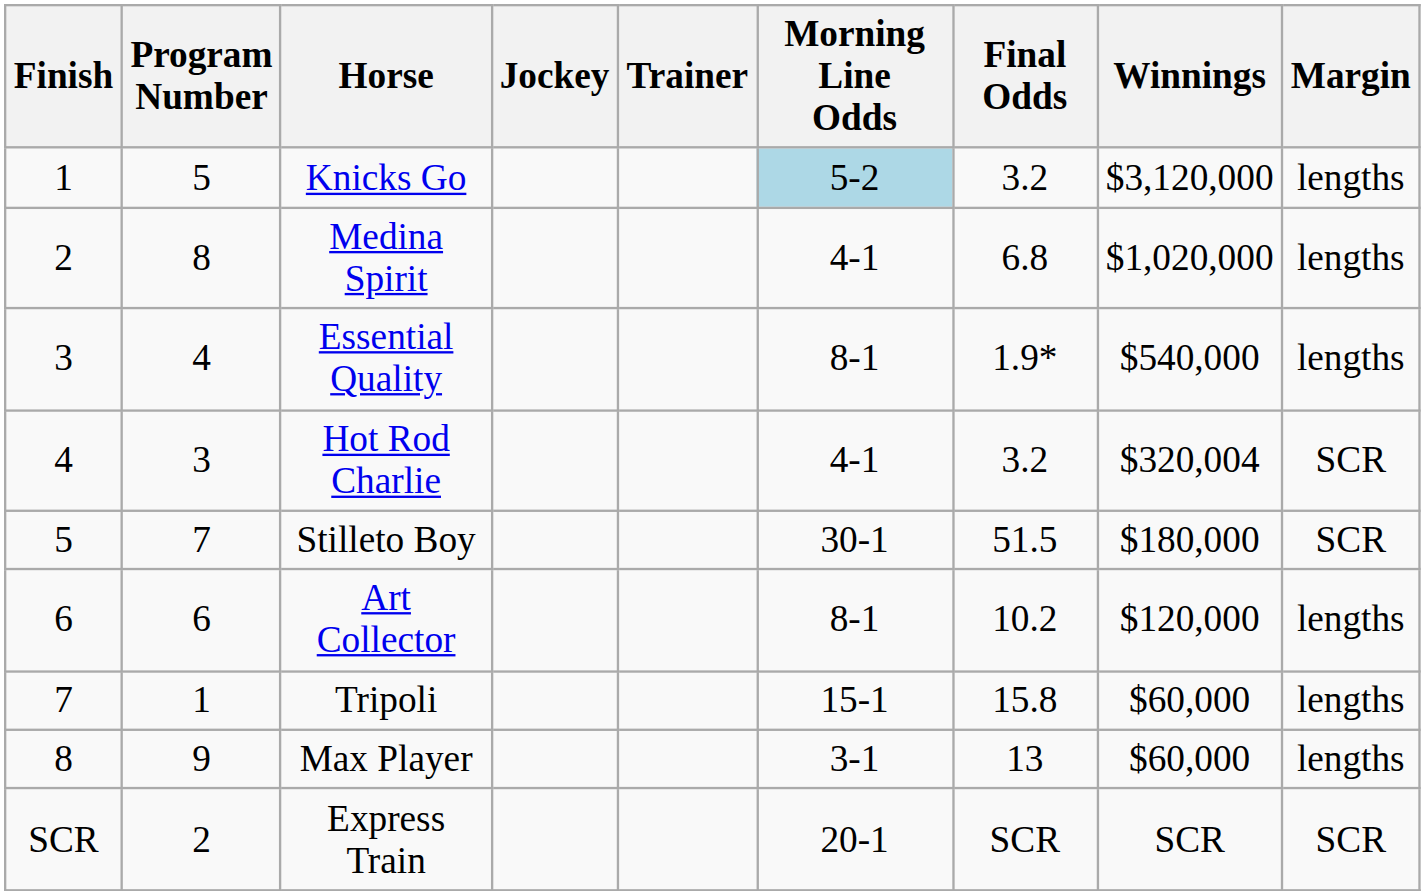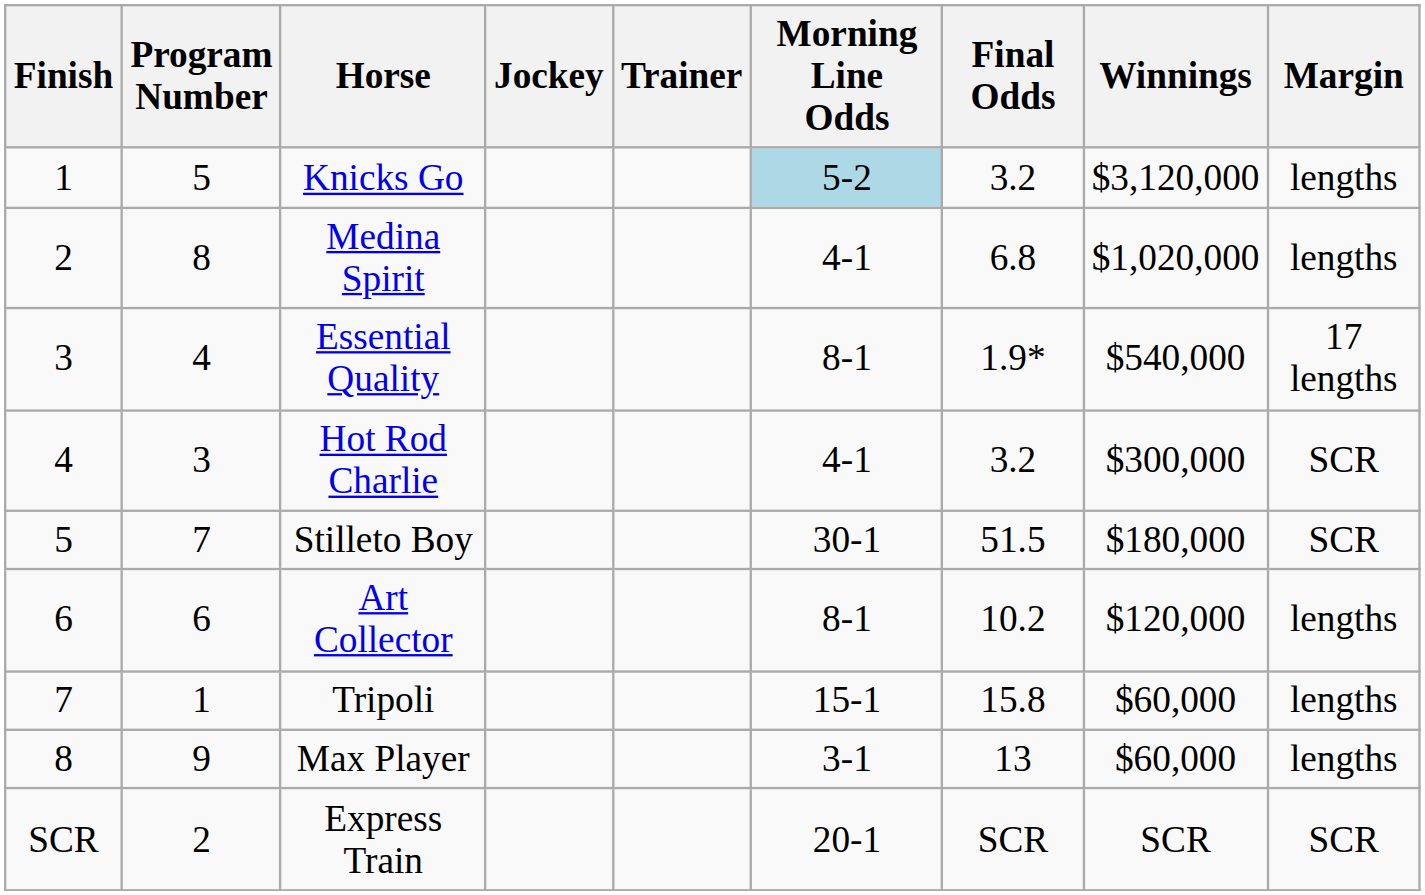Essential Quality | Margin: lengths -> 17 lengths
Hot Rod Charlie | Winnings: $320,004 -> $300,000
